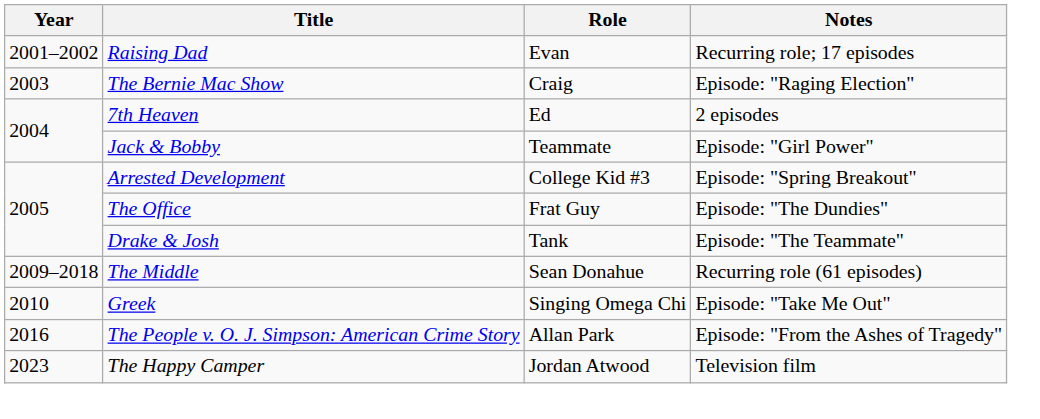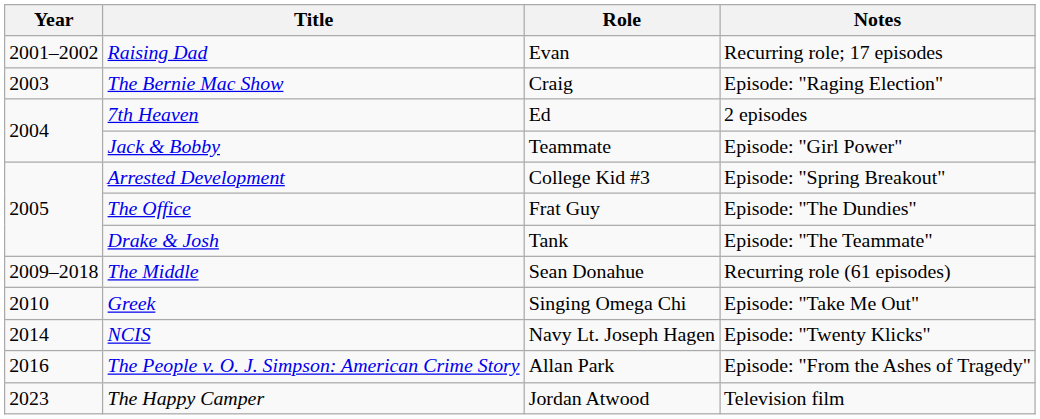+ row: 2014 | NCIS | Navy Lt. Joseph Hagen | Episode: "Twenty Klicks"
